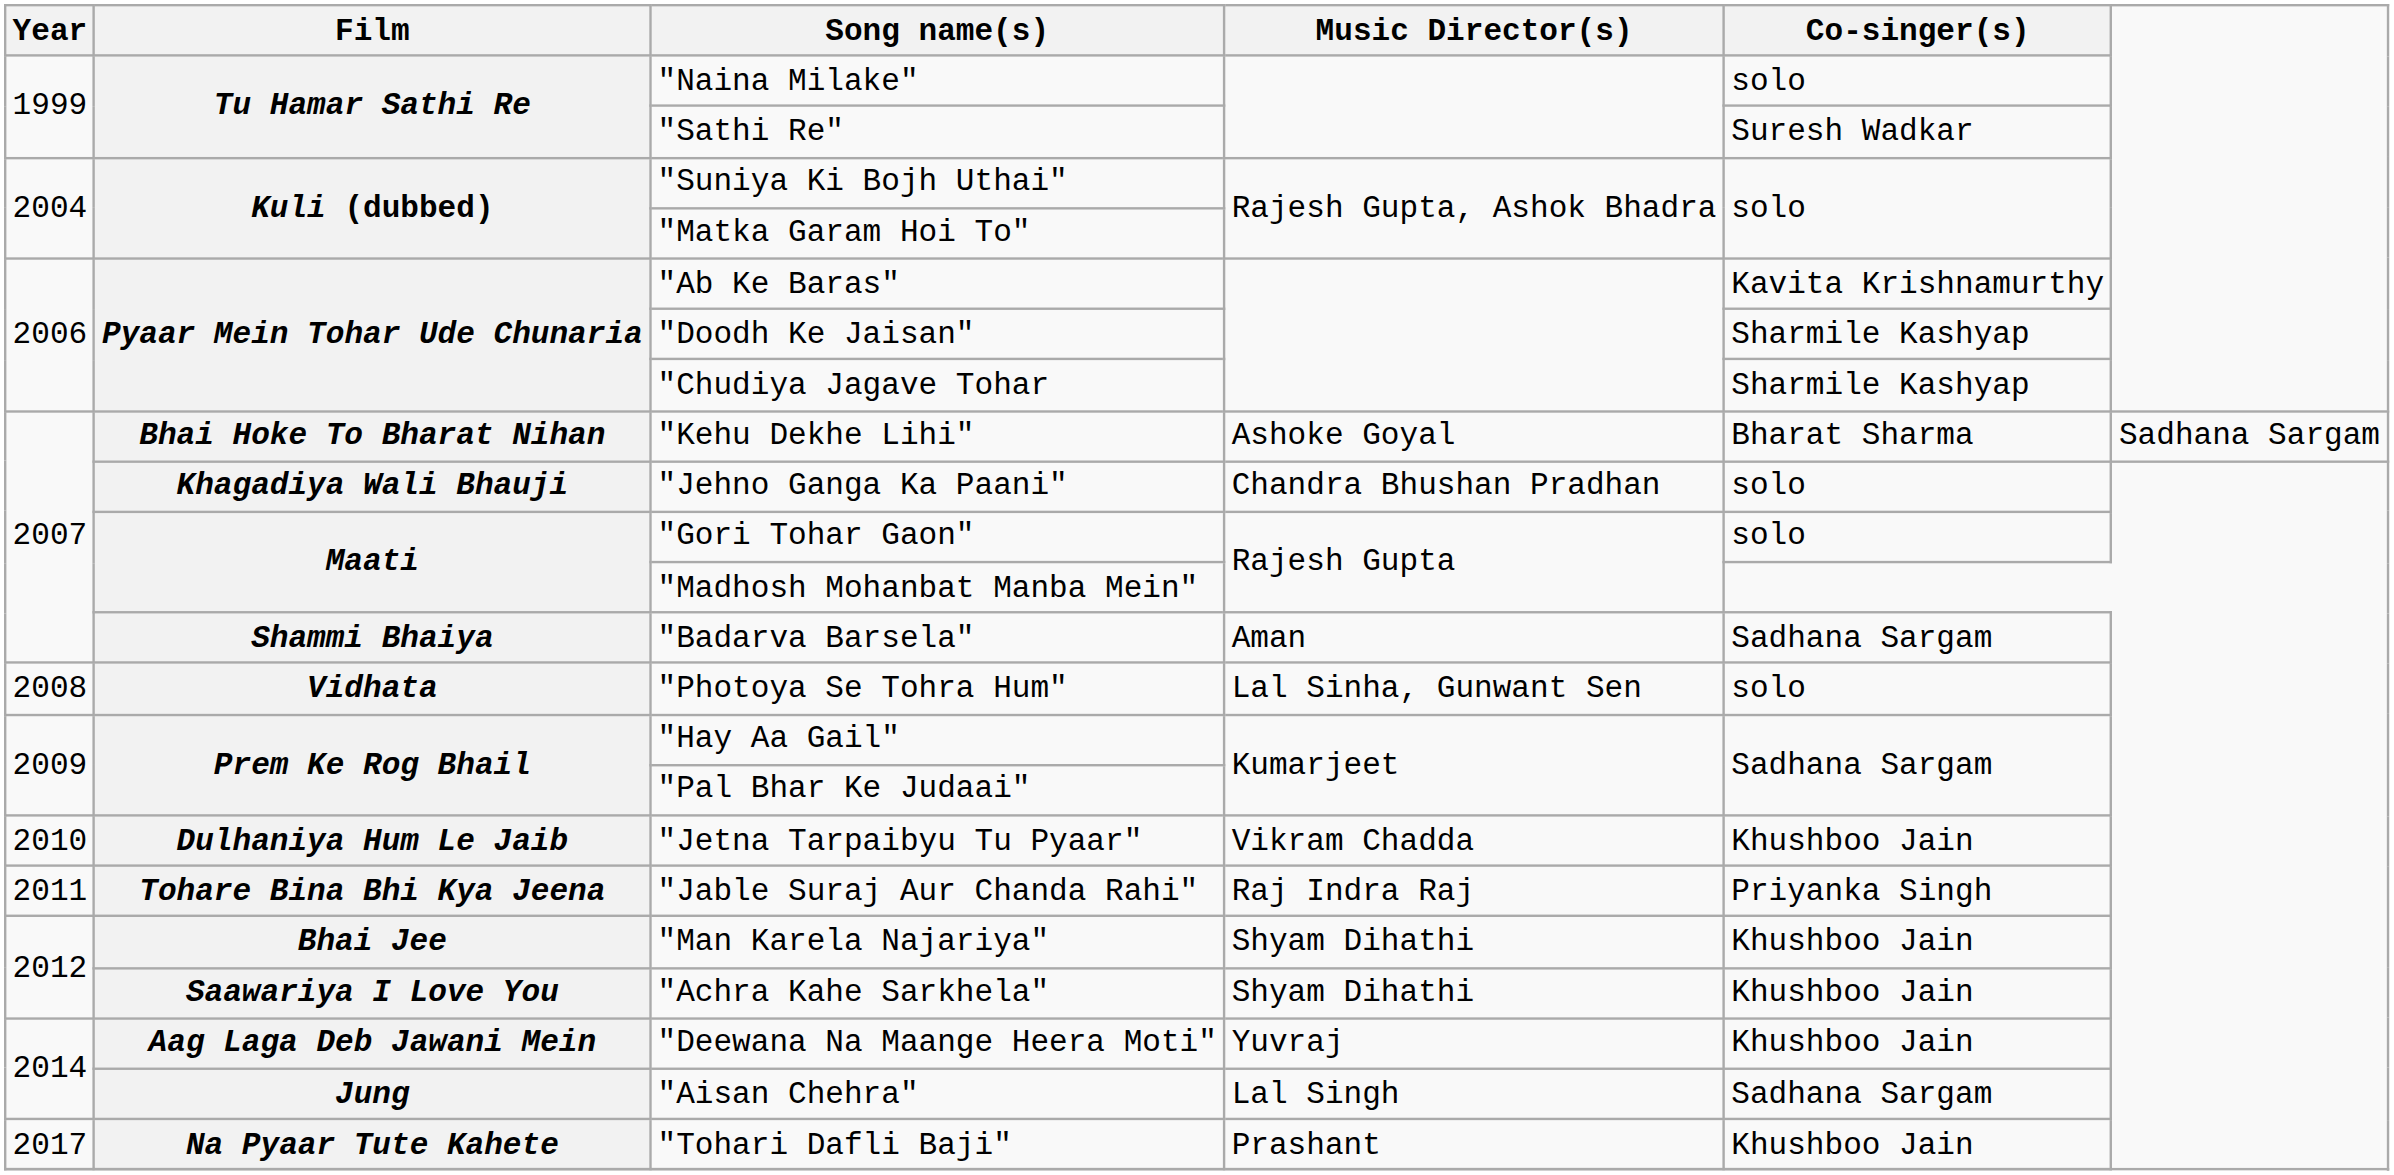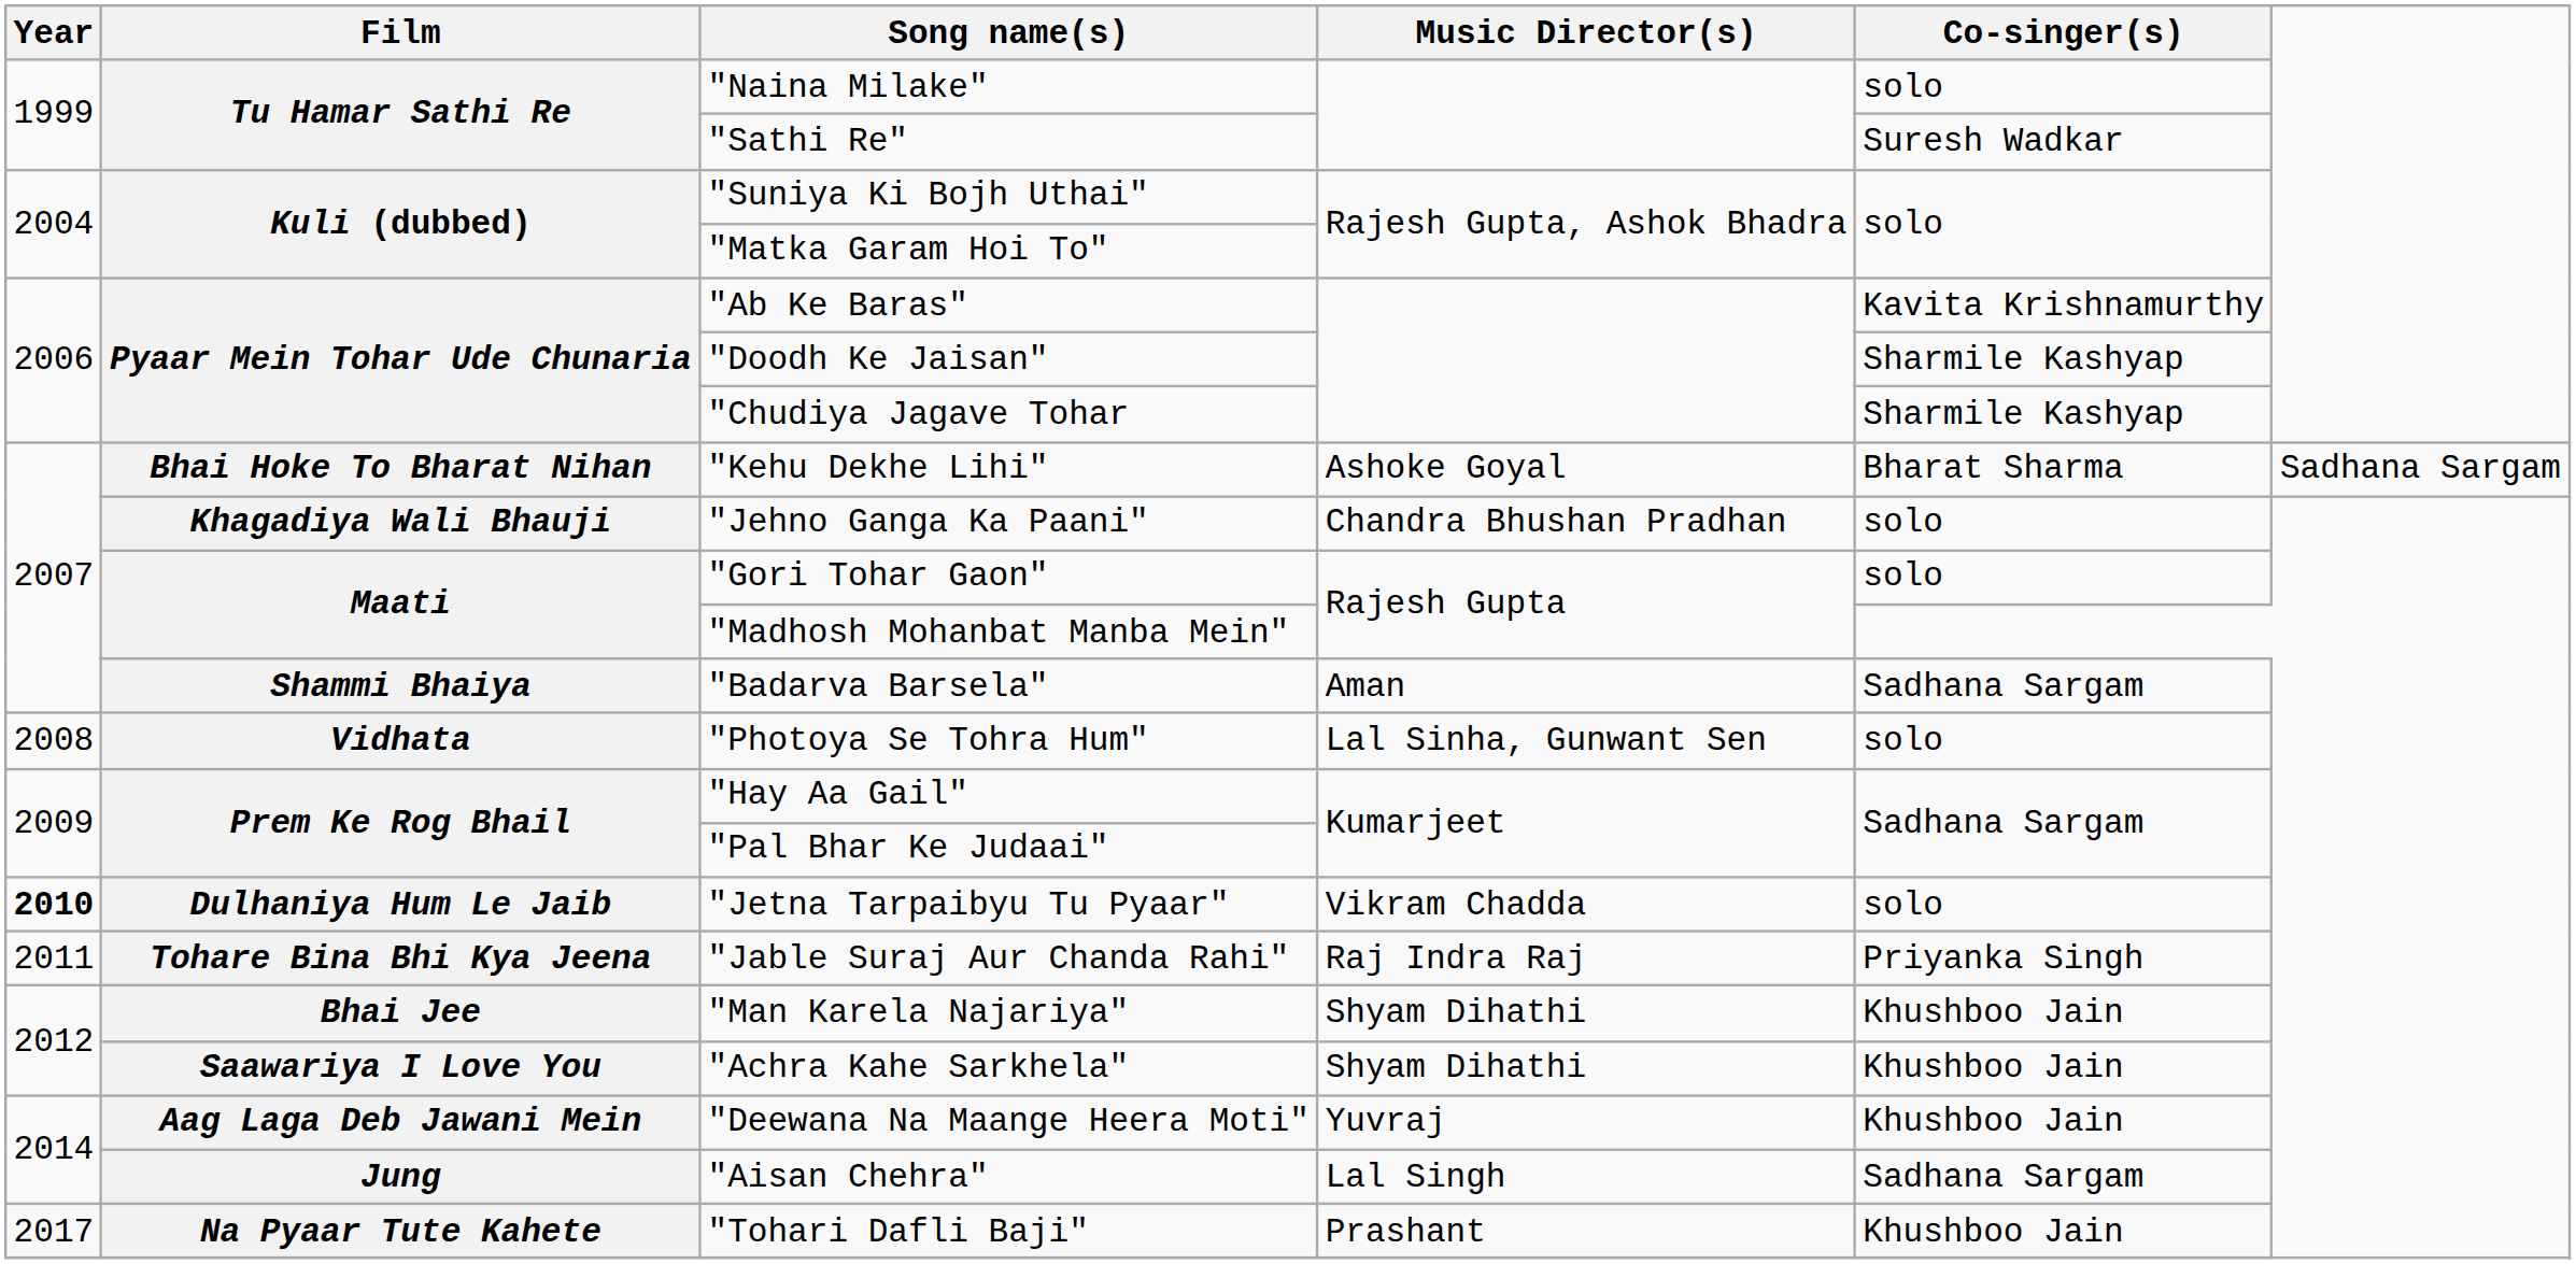"Jetna Tarpaibyu Tu Pyaar" | Year: normal -> bold
"Jetna Tarpaibyu Tu Pyaar" | Co-singer(s): Khushboo Jain -> solo
